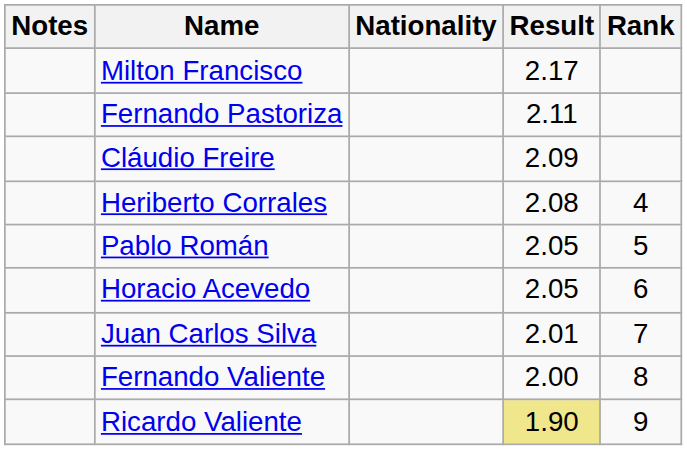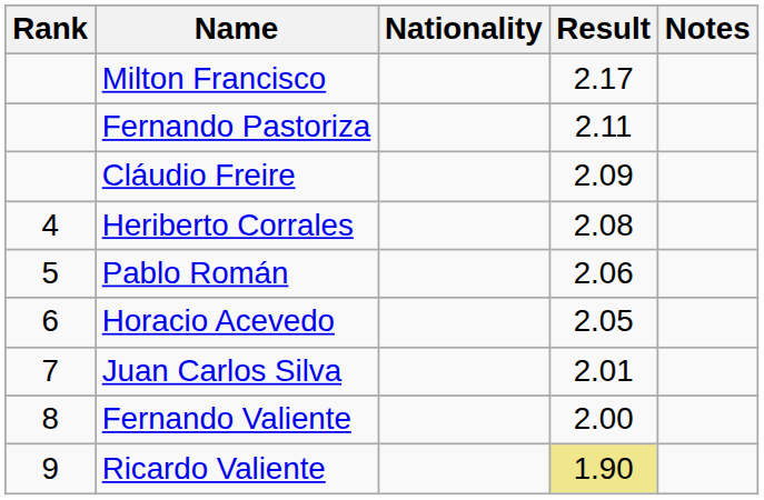columns swapped: Rank <-> Notes
Pablo Román | Result: 2.05 -> 2.06
